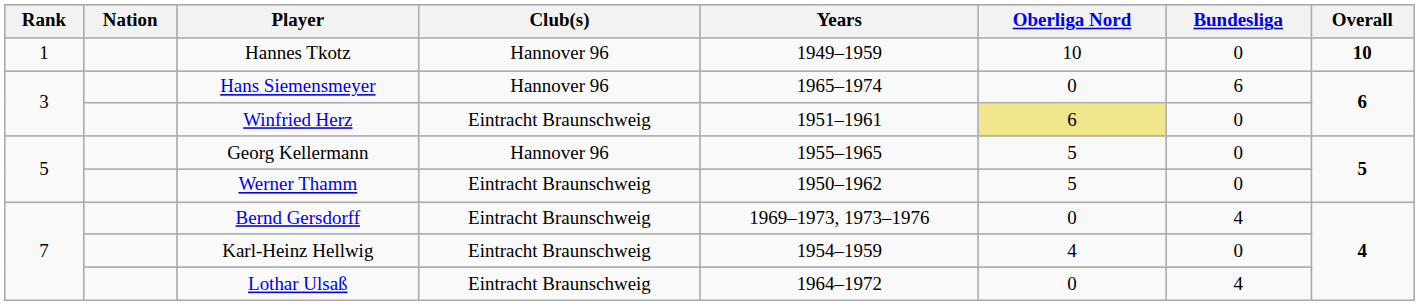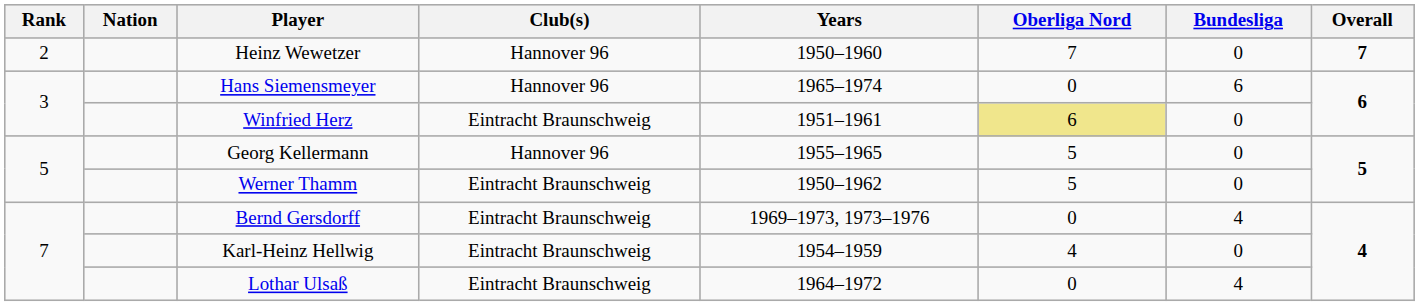- row: 1 | Hannes Tkotz | Hannover 96 | 1949–1959 | 10 | 0 | 10
+ row: 2 | Heinz Wewetzer | Hannover 96 | 1950–1960 | 7 | 0 | 7
